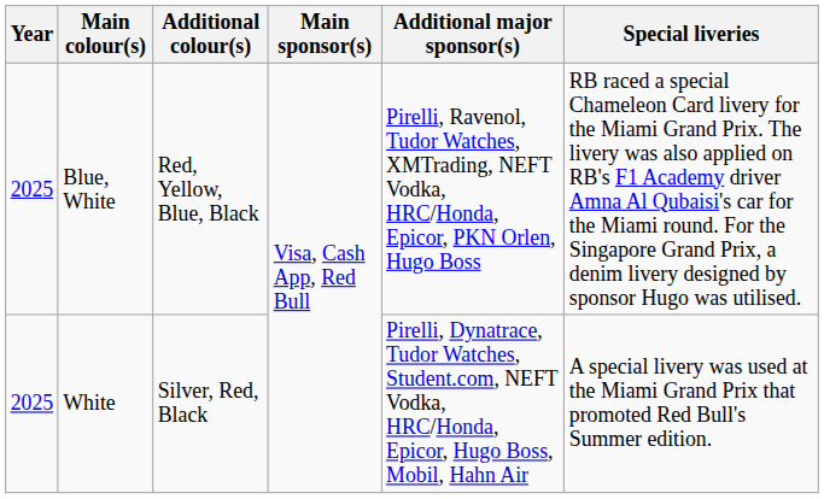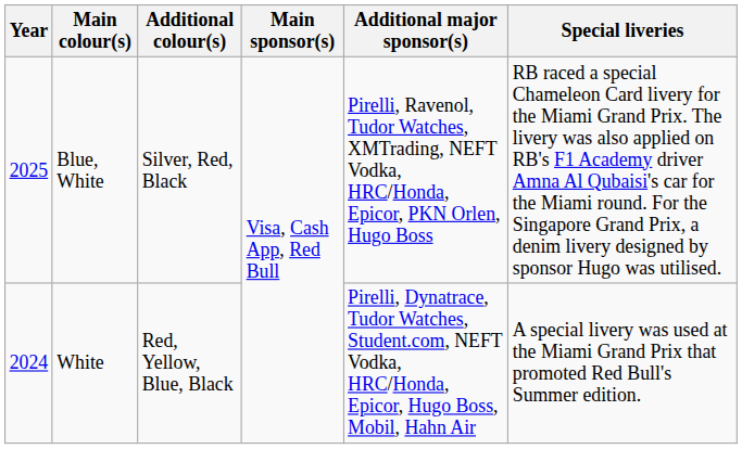Blue, White | Additional colour(s): Red, Yellow, Blue, Black -> Silver, Red, Black
White | Year: 2025 -> 2024
White | Additional colour(s): Silver, Red, Black -> Red, Yellow, Blue, Black
